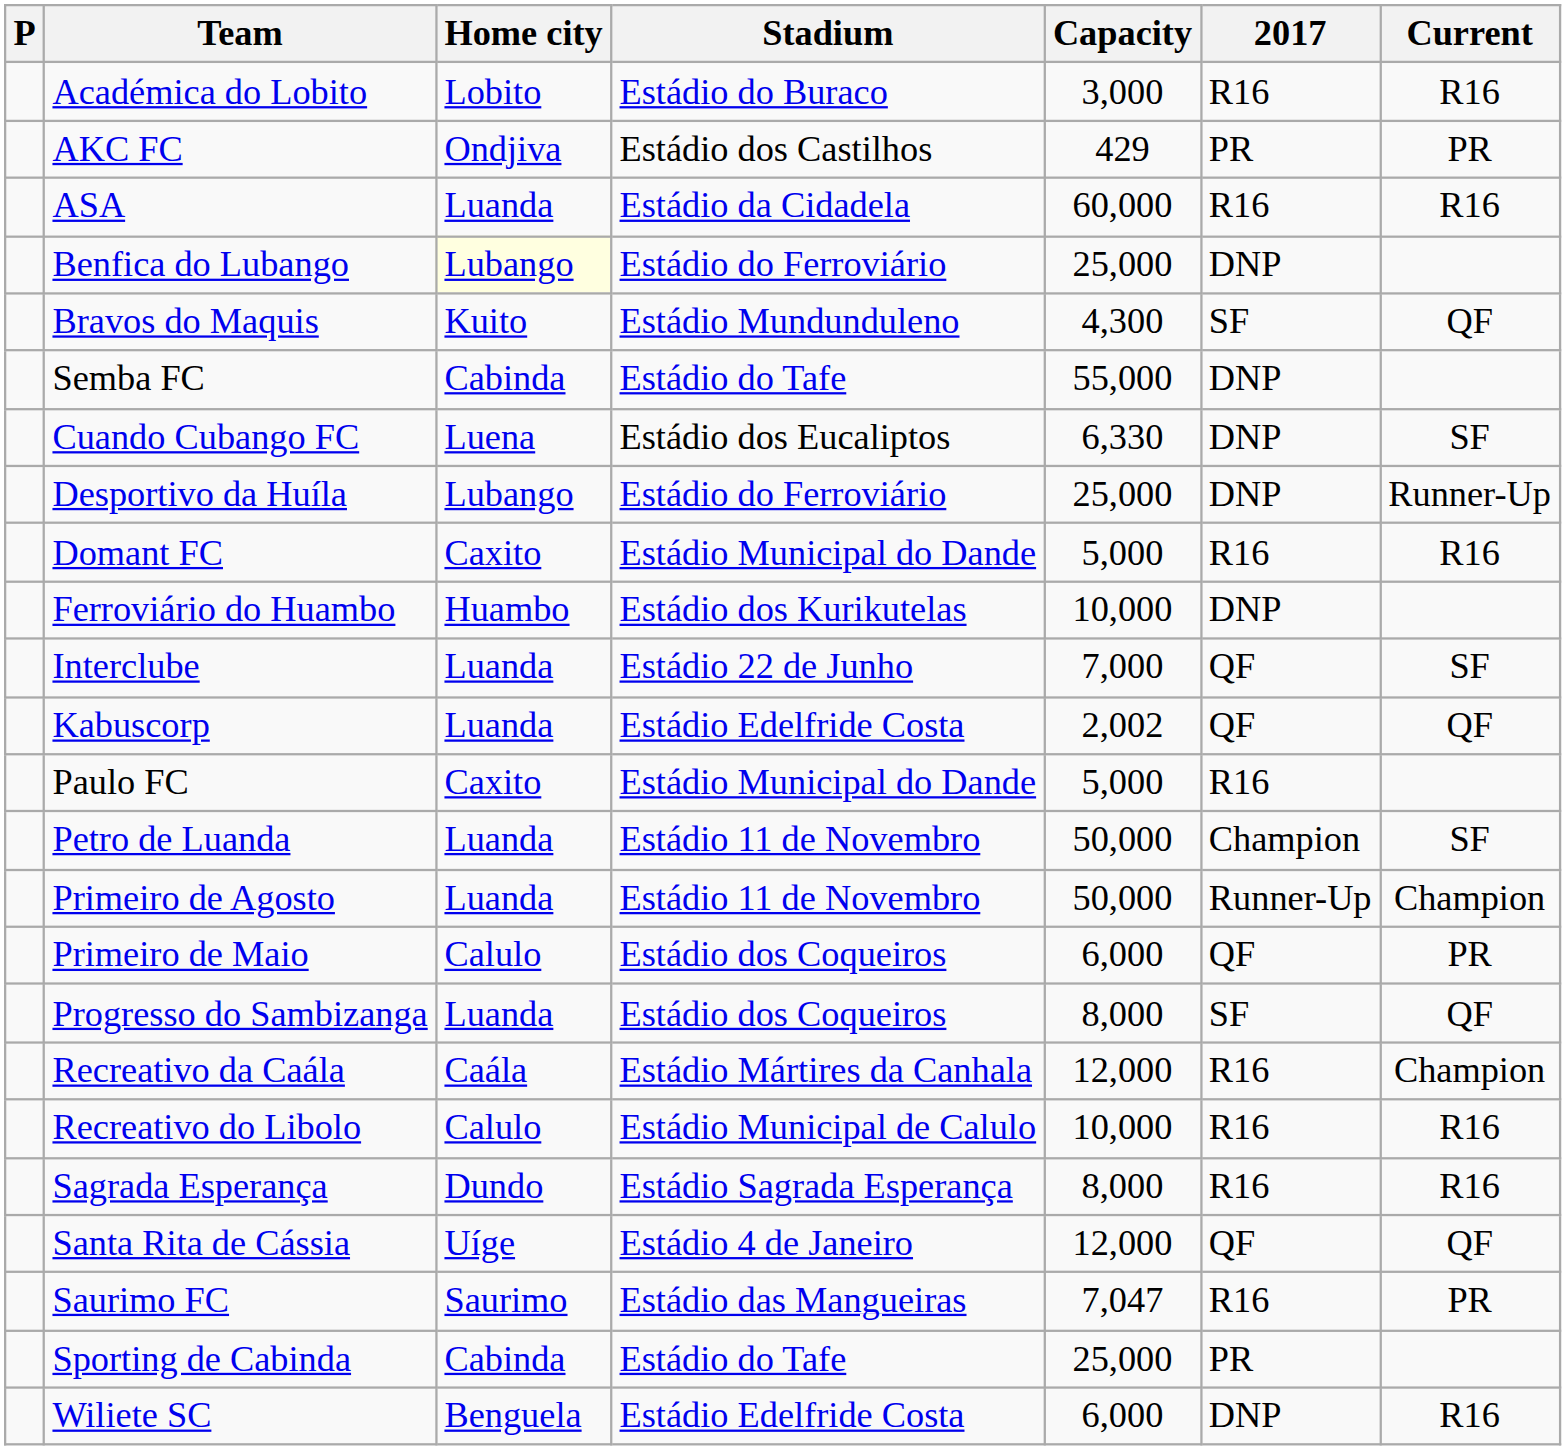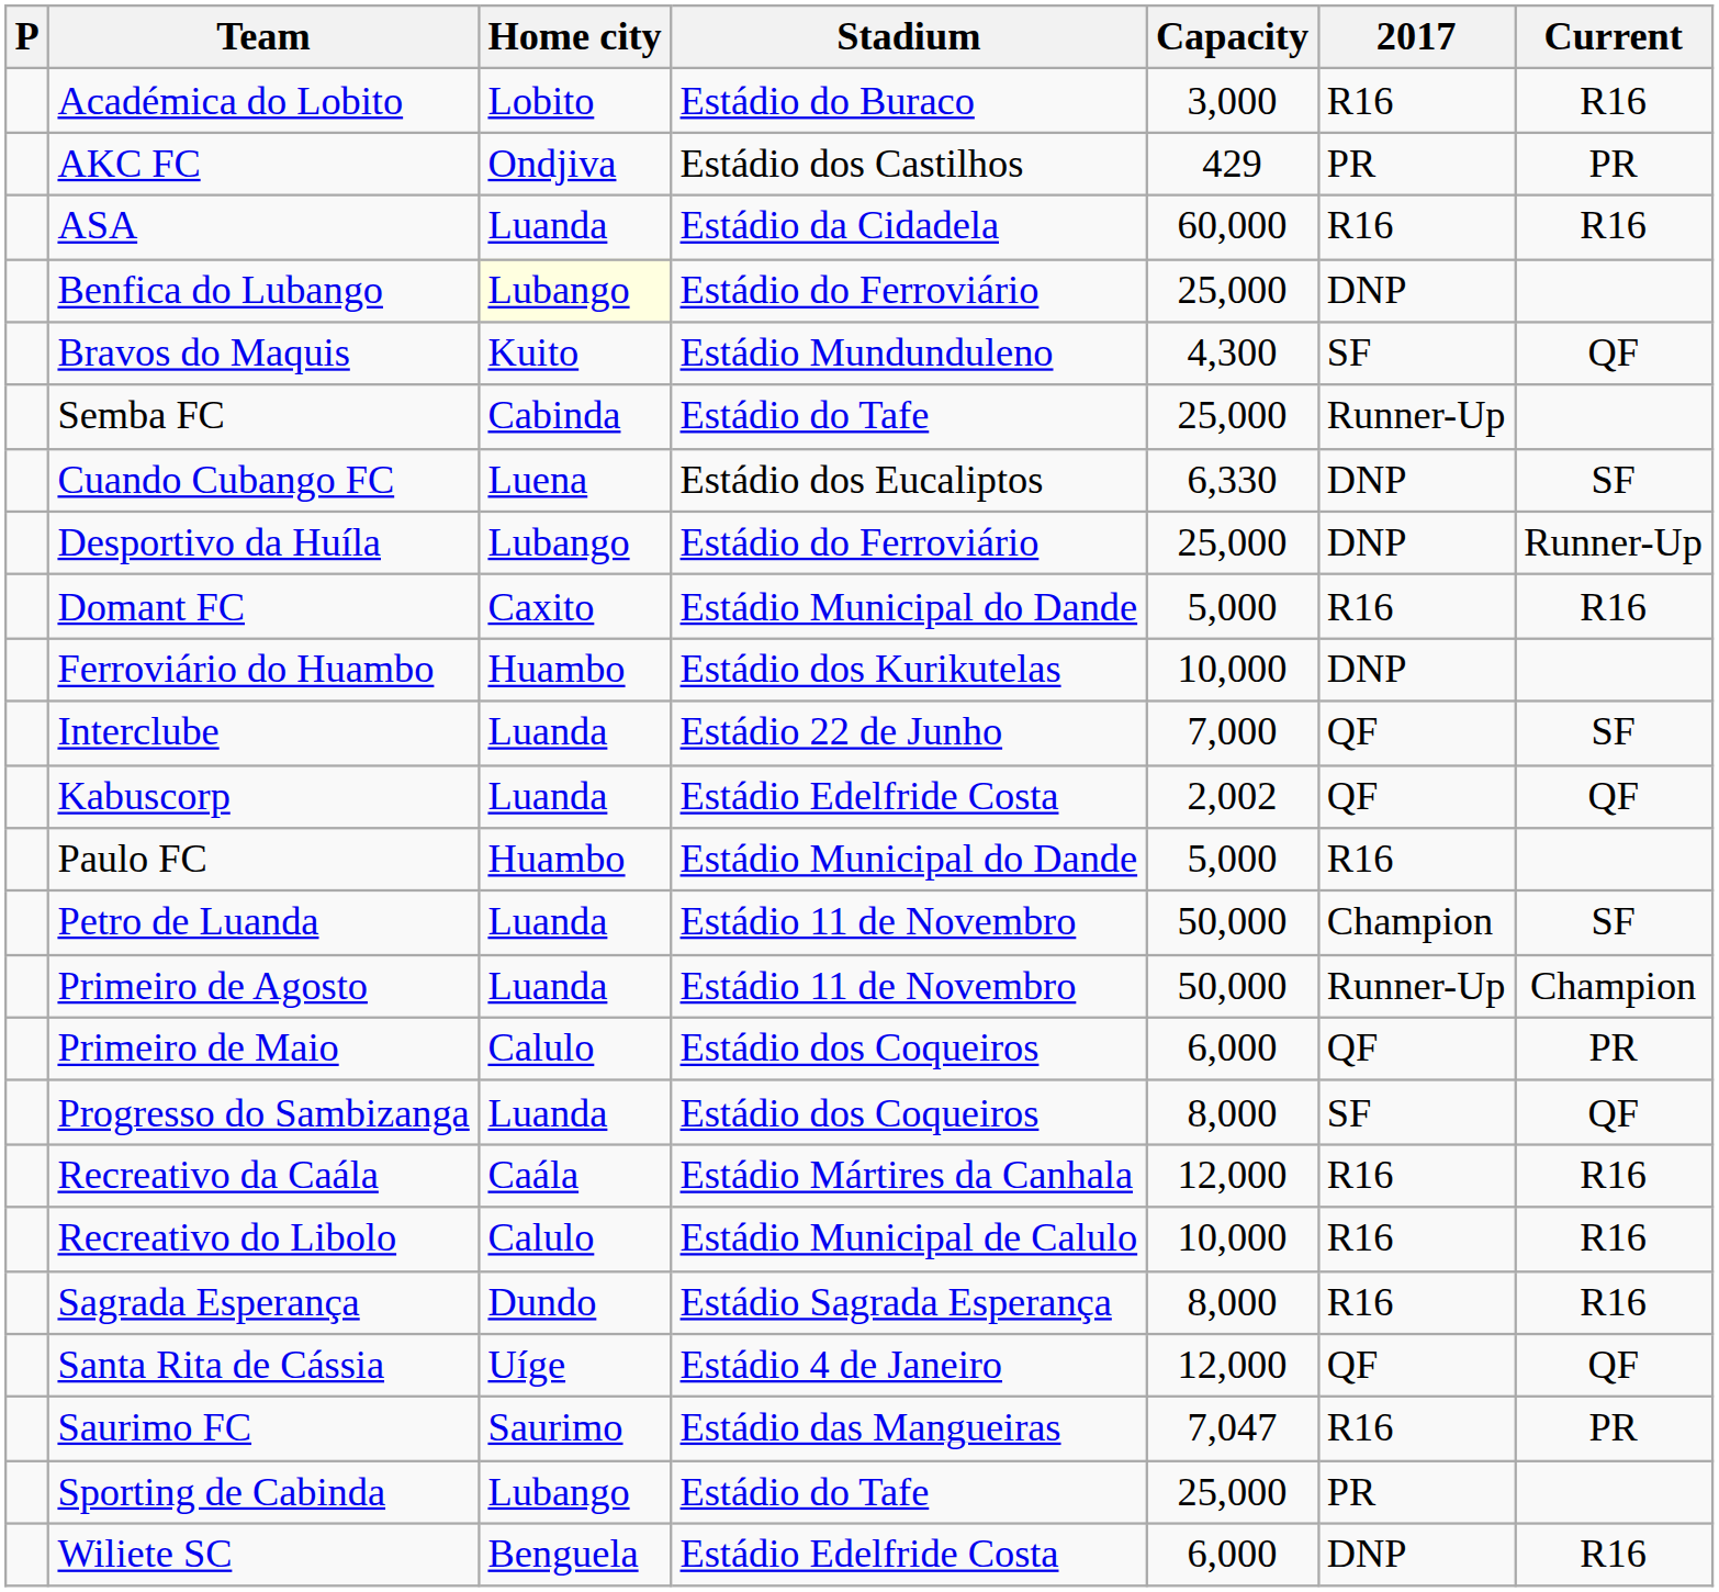Semba FC | Capacity: 55,000 -> 25,000
Semba FC | 2017: DNP -> Runner-Up
Paulo FC | Home city: Caxito -> Huambo
Recreativo da Caála | Current: Champion -> R16
Sporting de Cabinda | Home city: Cabinda -> Lubango
